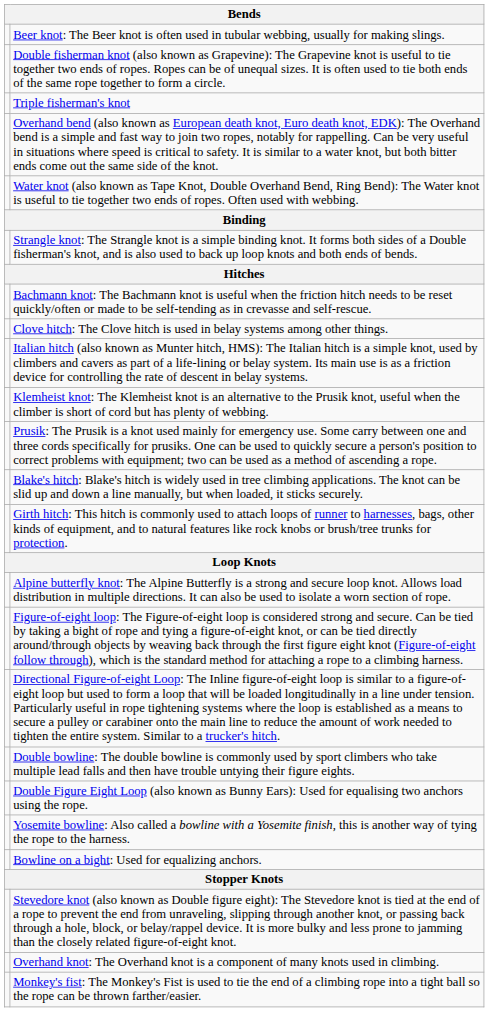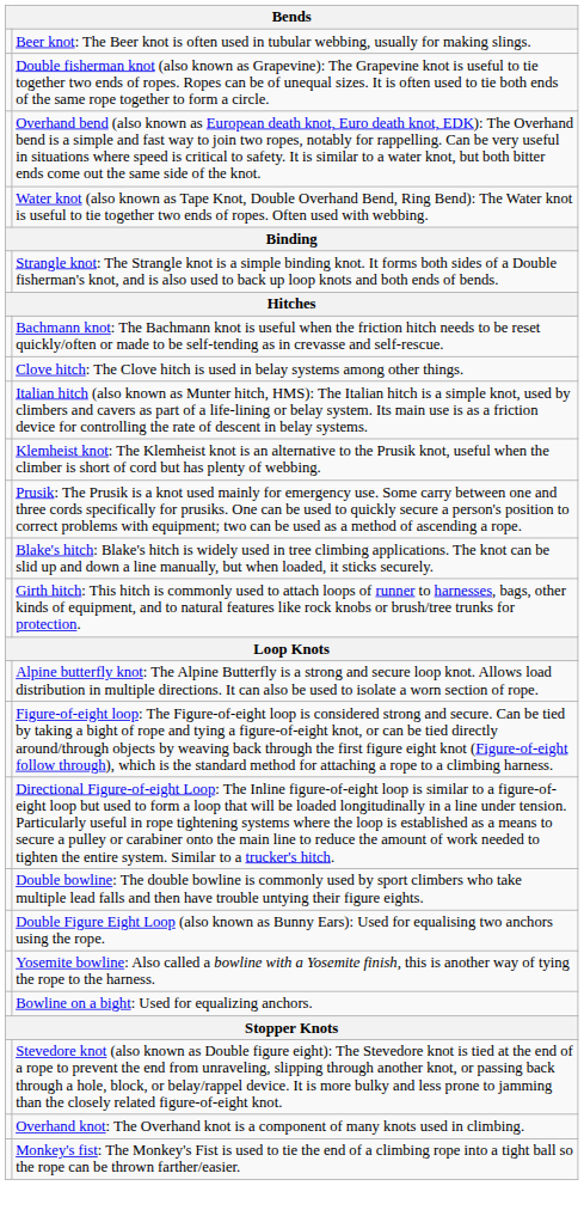- row: Triple fisherman's knot
